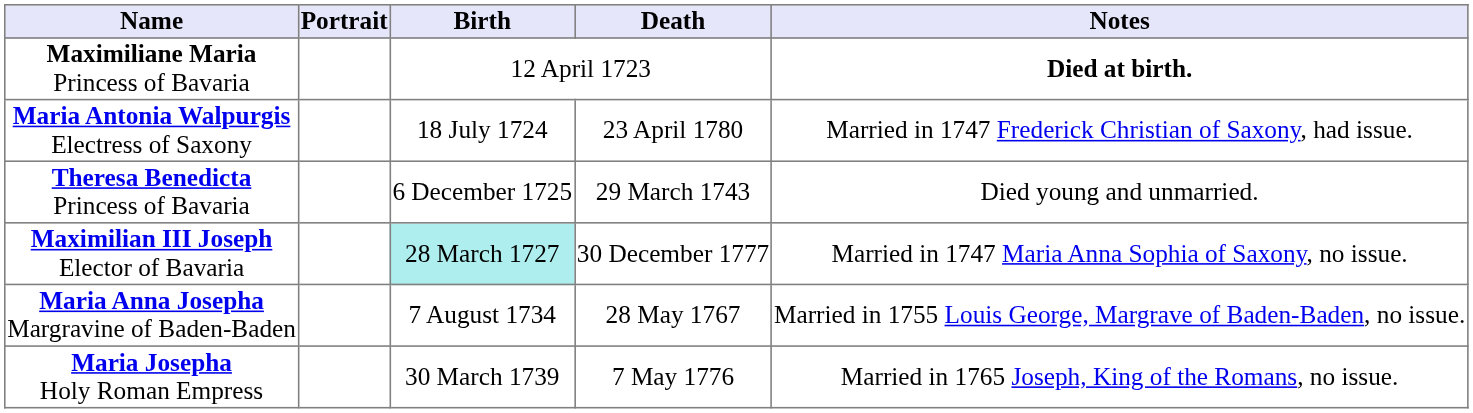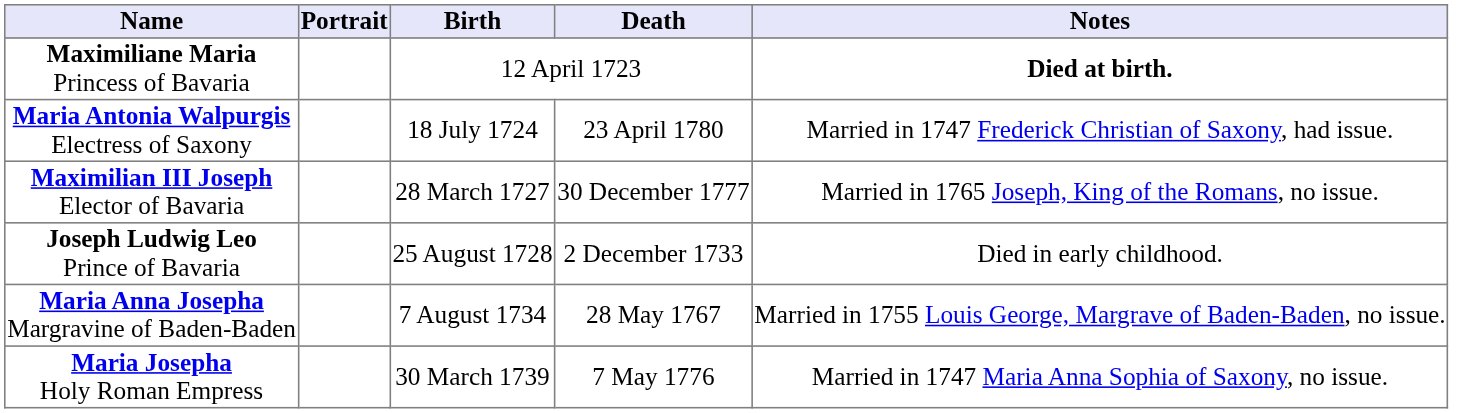- row: Theresa Benedicta Princess of Bavaria | 6 December 1725 | 29 March 1743 | Died young and unmarried.
Maximilian III Joseph Elector of Bavaria | Birth: paleturquoise background -> no background
Maximilian III Joseph Elector of Bavaria | Notes: Married in 1747 Maria Anna Sophia of Saxony, no issue. -> Married in 1765 Joseph, King of the Romans, no issue.
+ row: Joseph Ludwig Leo Prince of Bavaria | 25 August 1728 | 2 December 1733 | Died in early childhood.
Maria Josepha Holy Roman Empress | Notes: Married in 1765 Joseph, King of the Romans, no issue. -> Married in 1747 Maria Anna Sophia of Saxony, no issue.
